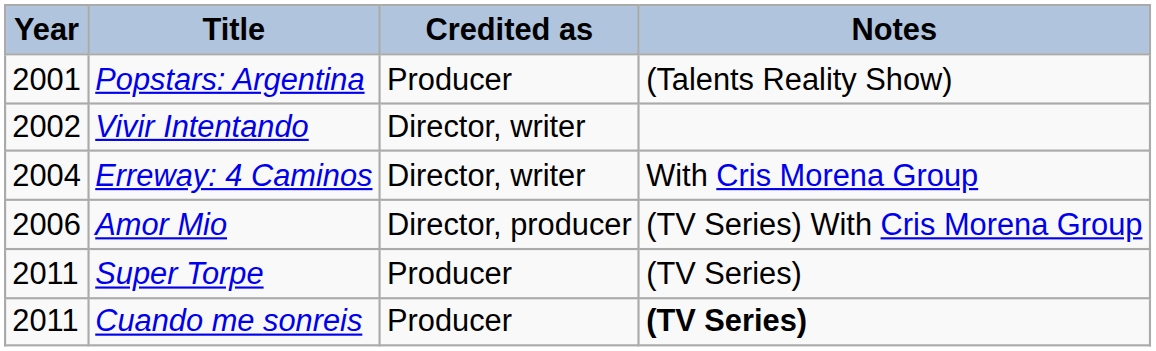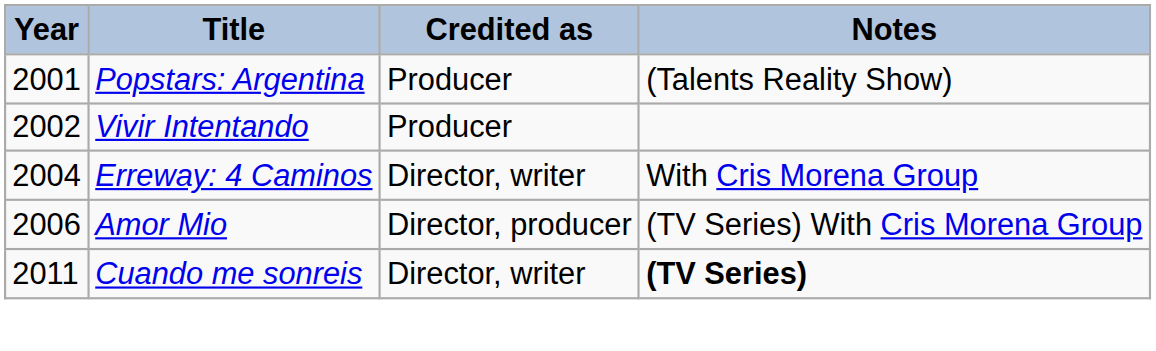Vivir Intentando | Credited as: Director, writer -> Producer
- row: 2011 | Super Torpe | Producer | (TV Series)
Cuando me sonreis | Credited as: Producer -> Director, writer
